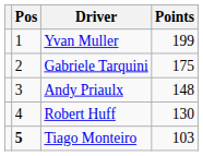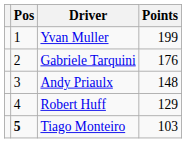Gabriele Tarquini | Points: 175 -> 176
Robert Huff | Points: 130 -> 129
